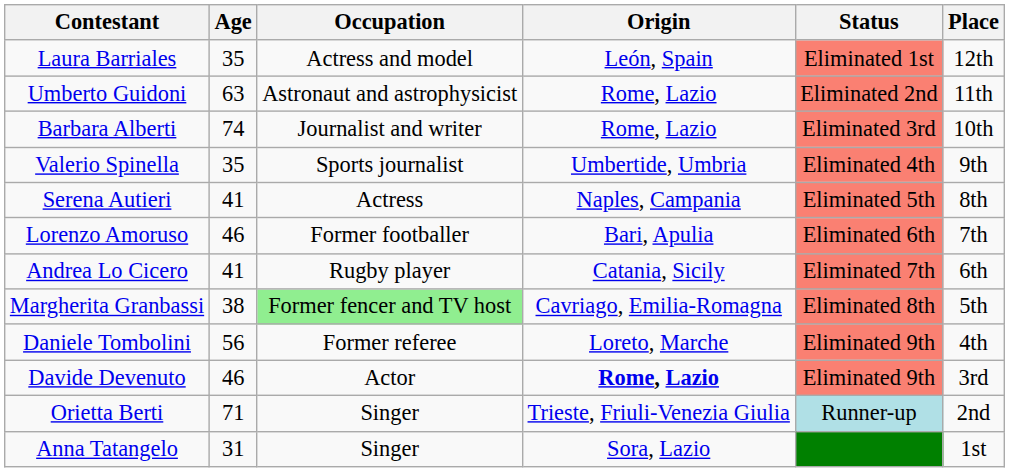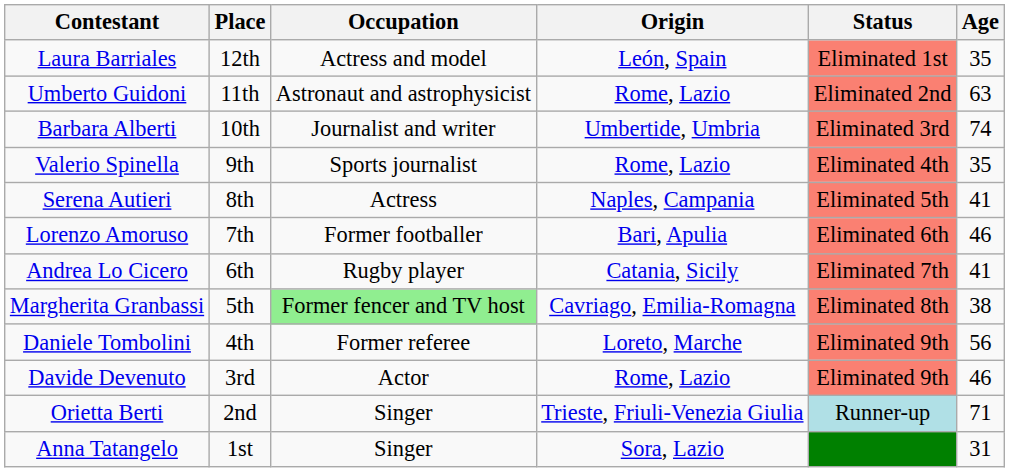columns swapped: Age <-> Place
Barbara Alberti | Origin: Rome, Lazio -> Umbertide, Umbria
Valerio Spinella | Origin: Umbertide, Umbria -> Rome, Lazio
Davide Devenuto | Origin: bold -> normal
